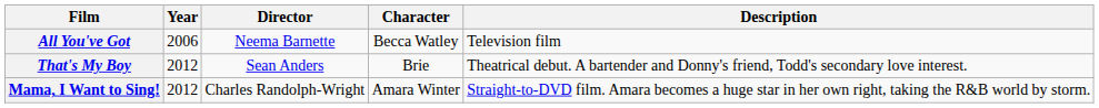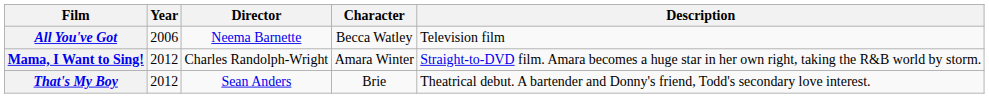rows swapped: Mama, I Want to Sing! <-> That's My Boy
